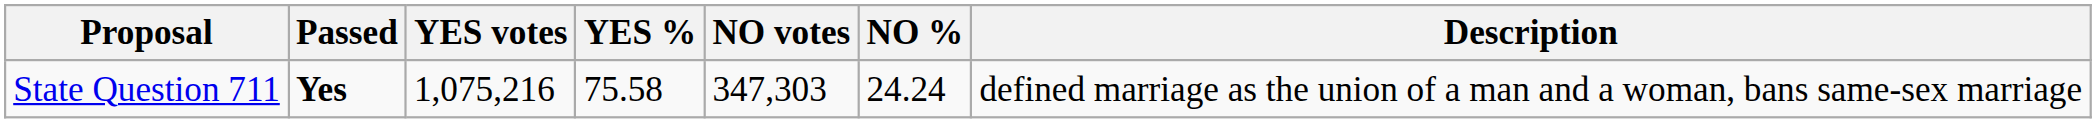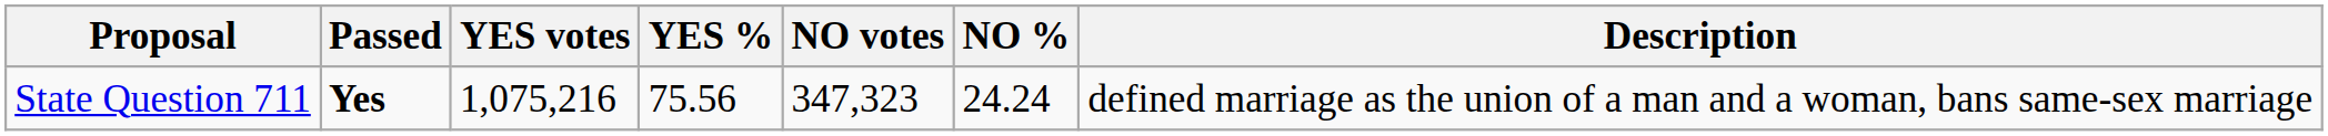State Question 711 | YES %: 75.58 -> 75.56
State Question 711 | NO votes: 347,303 -> 347,323
